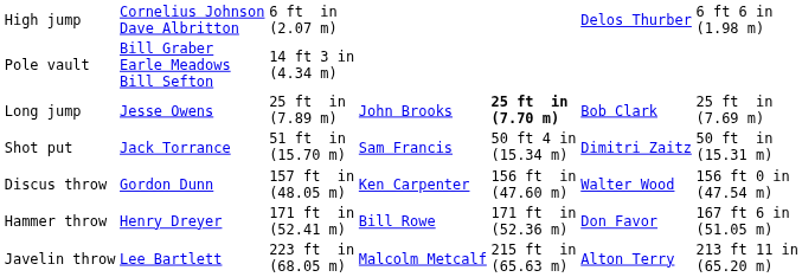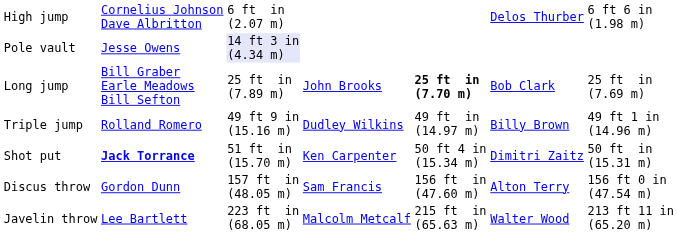Pole vault | column 2: Bill Graber Earle Meadows Bill Sefton -> Jesse Owens
Pole vault | column 3: no background -> lavender background
Long jump | column 2: Jesse Owens -> Bill Graber Earle Meadows Bill Sefton
+ row: Triple jump | Rolland Romero | 49 ft 9 in (15.16 m) | Dudley Wilkins | 49 ft in (14.97 m) | Billy Brown | 49 ft 1 in (14.96 m)
Shot put | column 2: normal -> bold
Shot put | column 4: Sam Francis -> Ken Carpenter
Discus throw | column 4: Ken Carpenter -> Sam Francis
Discus throw | column 6: Walter Wood -> Alton Terry
- row: Hammer throw | Henry Dreyer | 171 ft in (52.41 m) | Bill Rowe | 171 ft in (52.36 m) | Don Favor | 167 ft 6 in (51.05 m)
Javelin throw | column 6: Alton Terry -> Walter Wood
